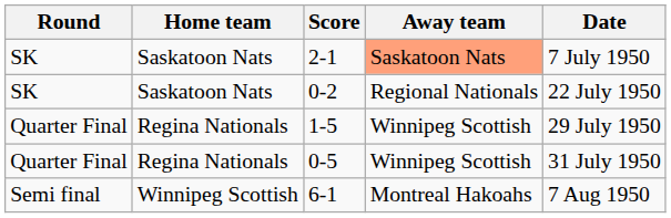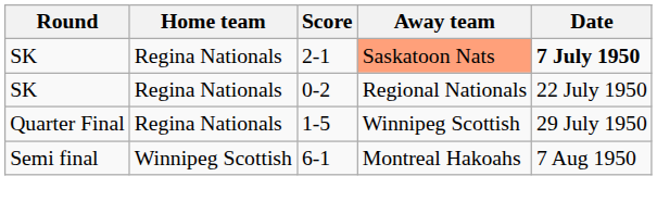2-1 | Home team: Saskatoon Nats -> Regina Nationals
2-1 | Date: normal -> bold
0-2 | Home team: Saskatoon Nats -> Regina Nationals
- row: Quarter Final | Regina Nationals | 0-5 | Winnipeg Scottish | 31 July 1950
